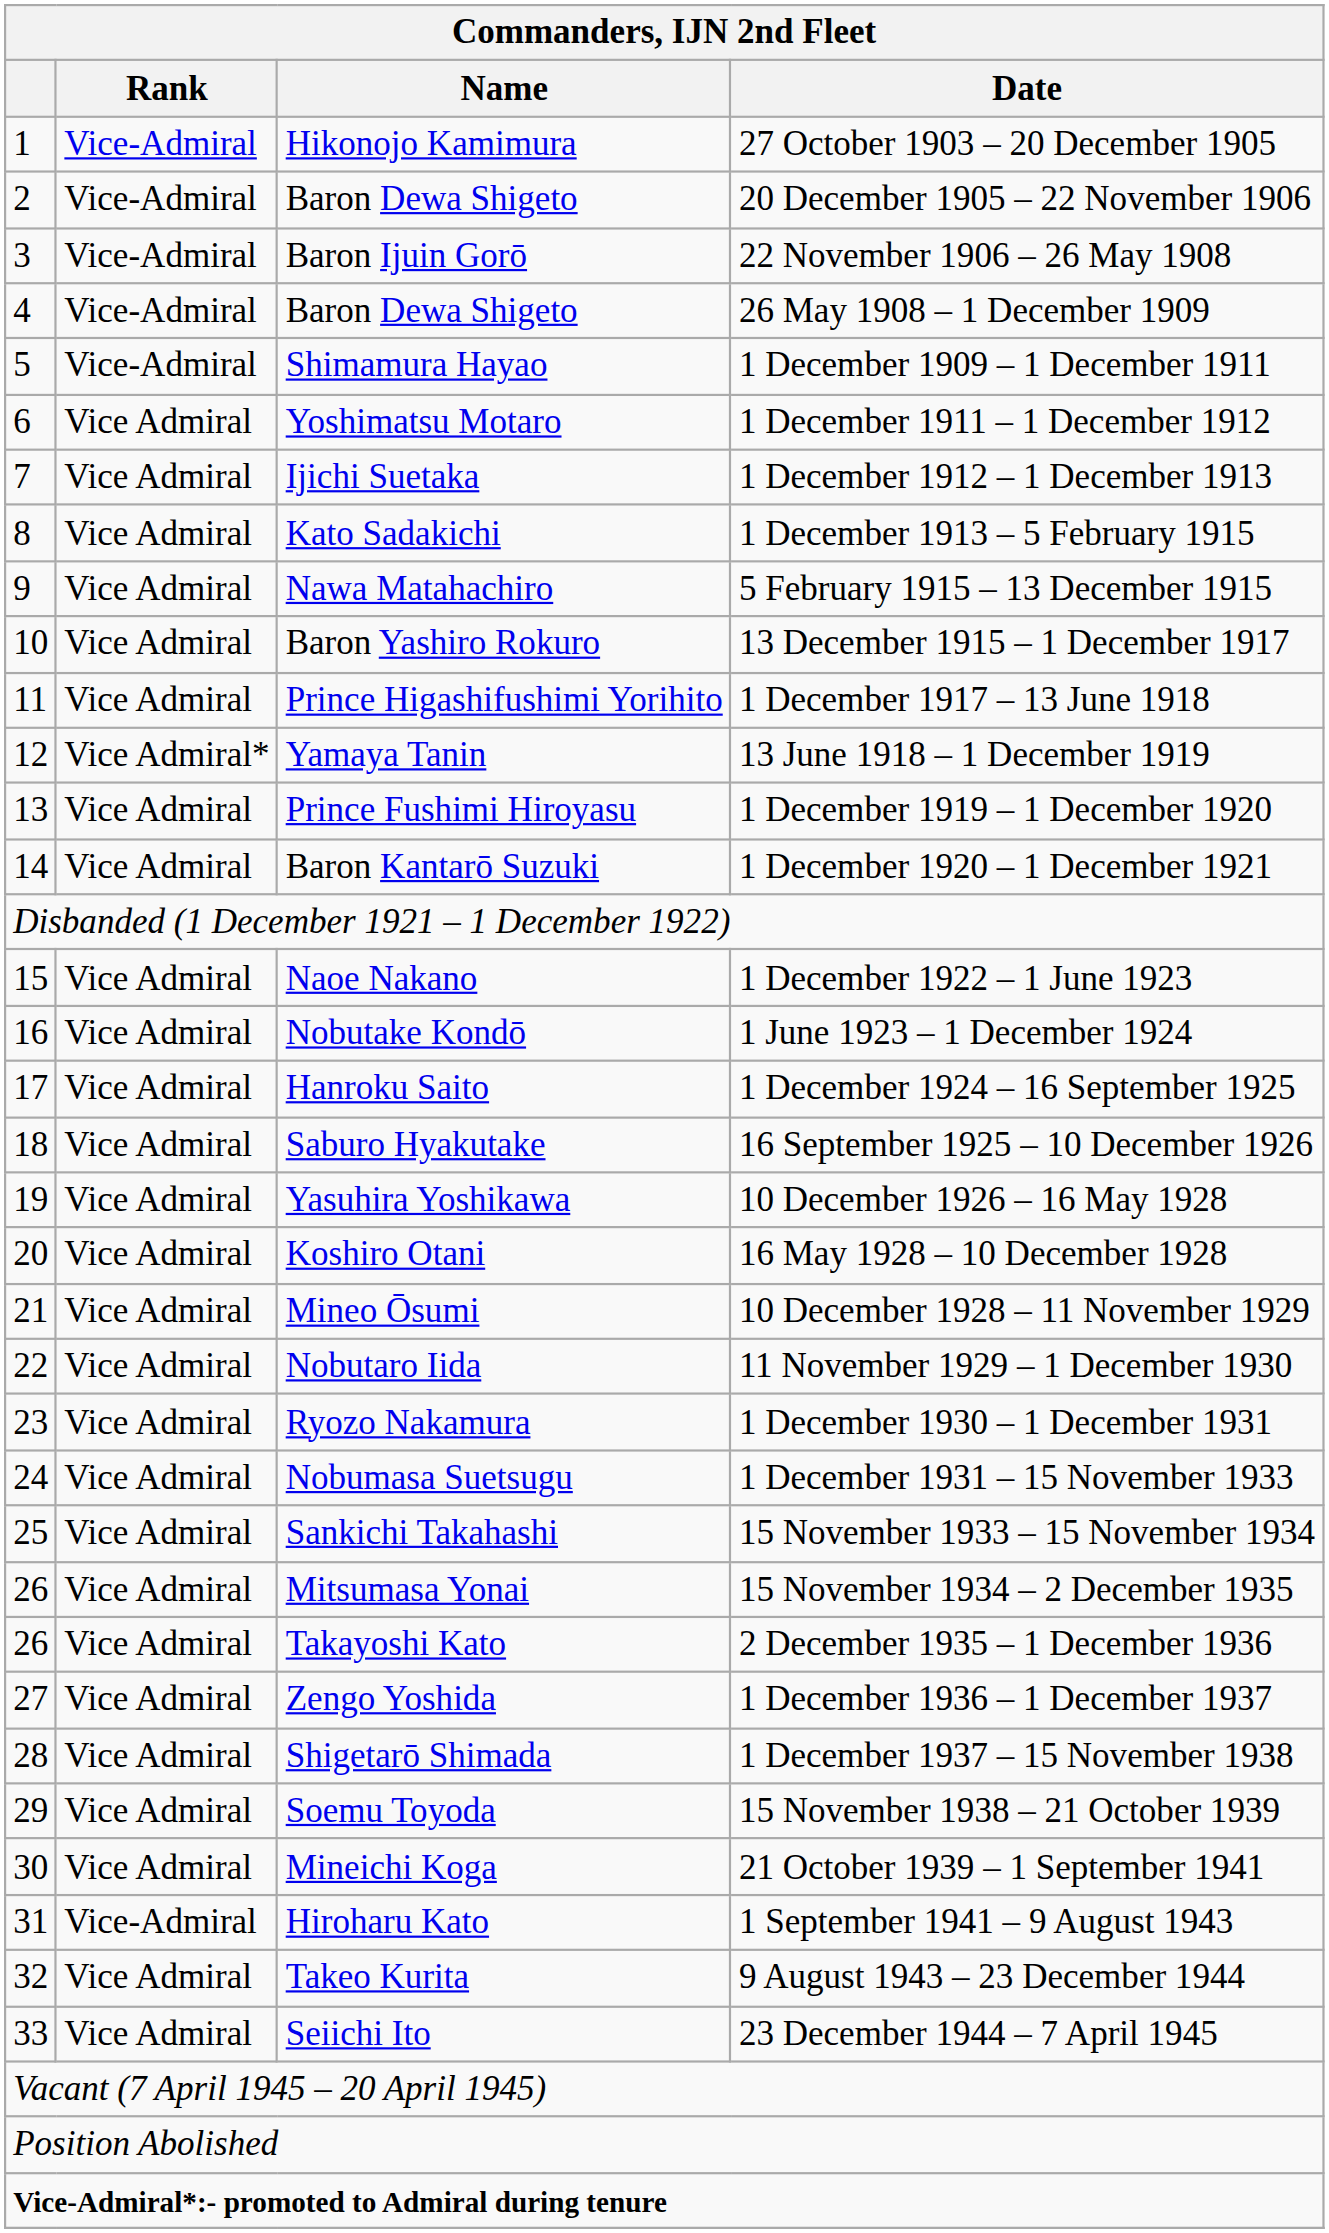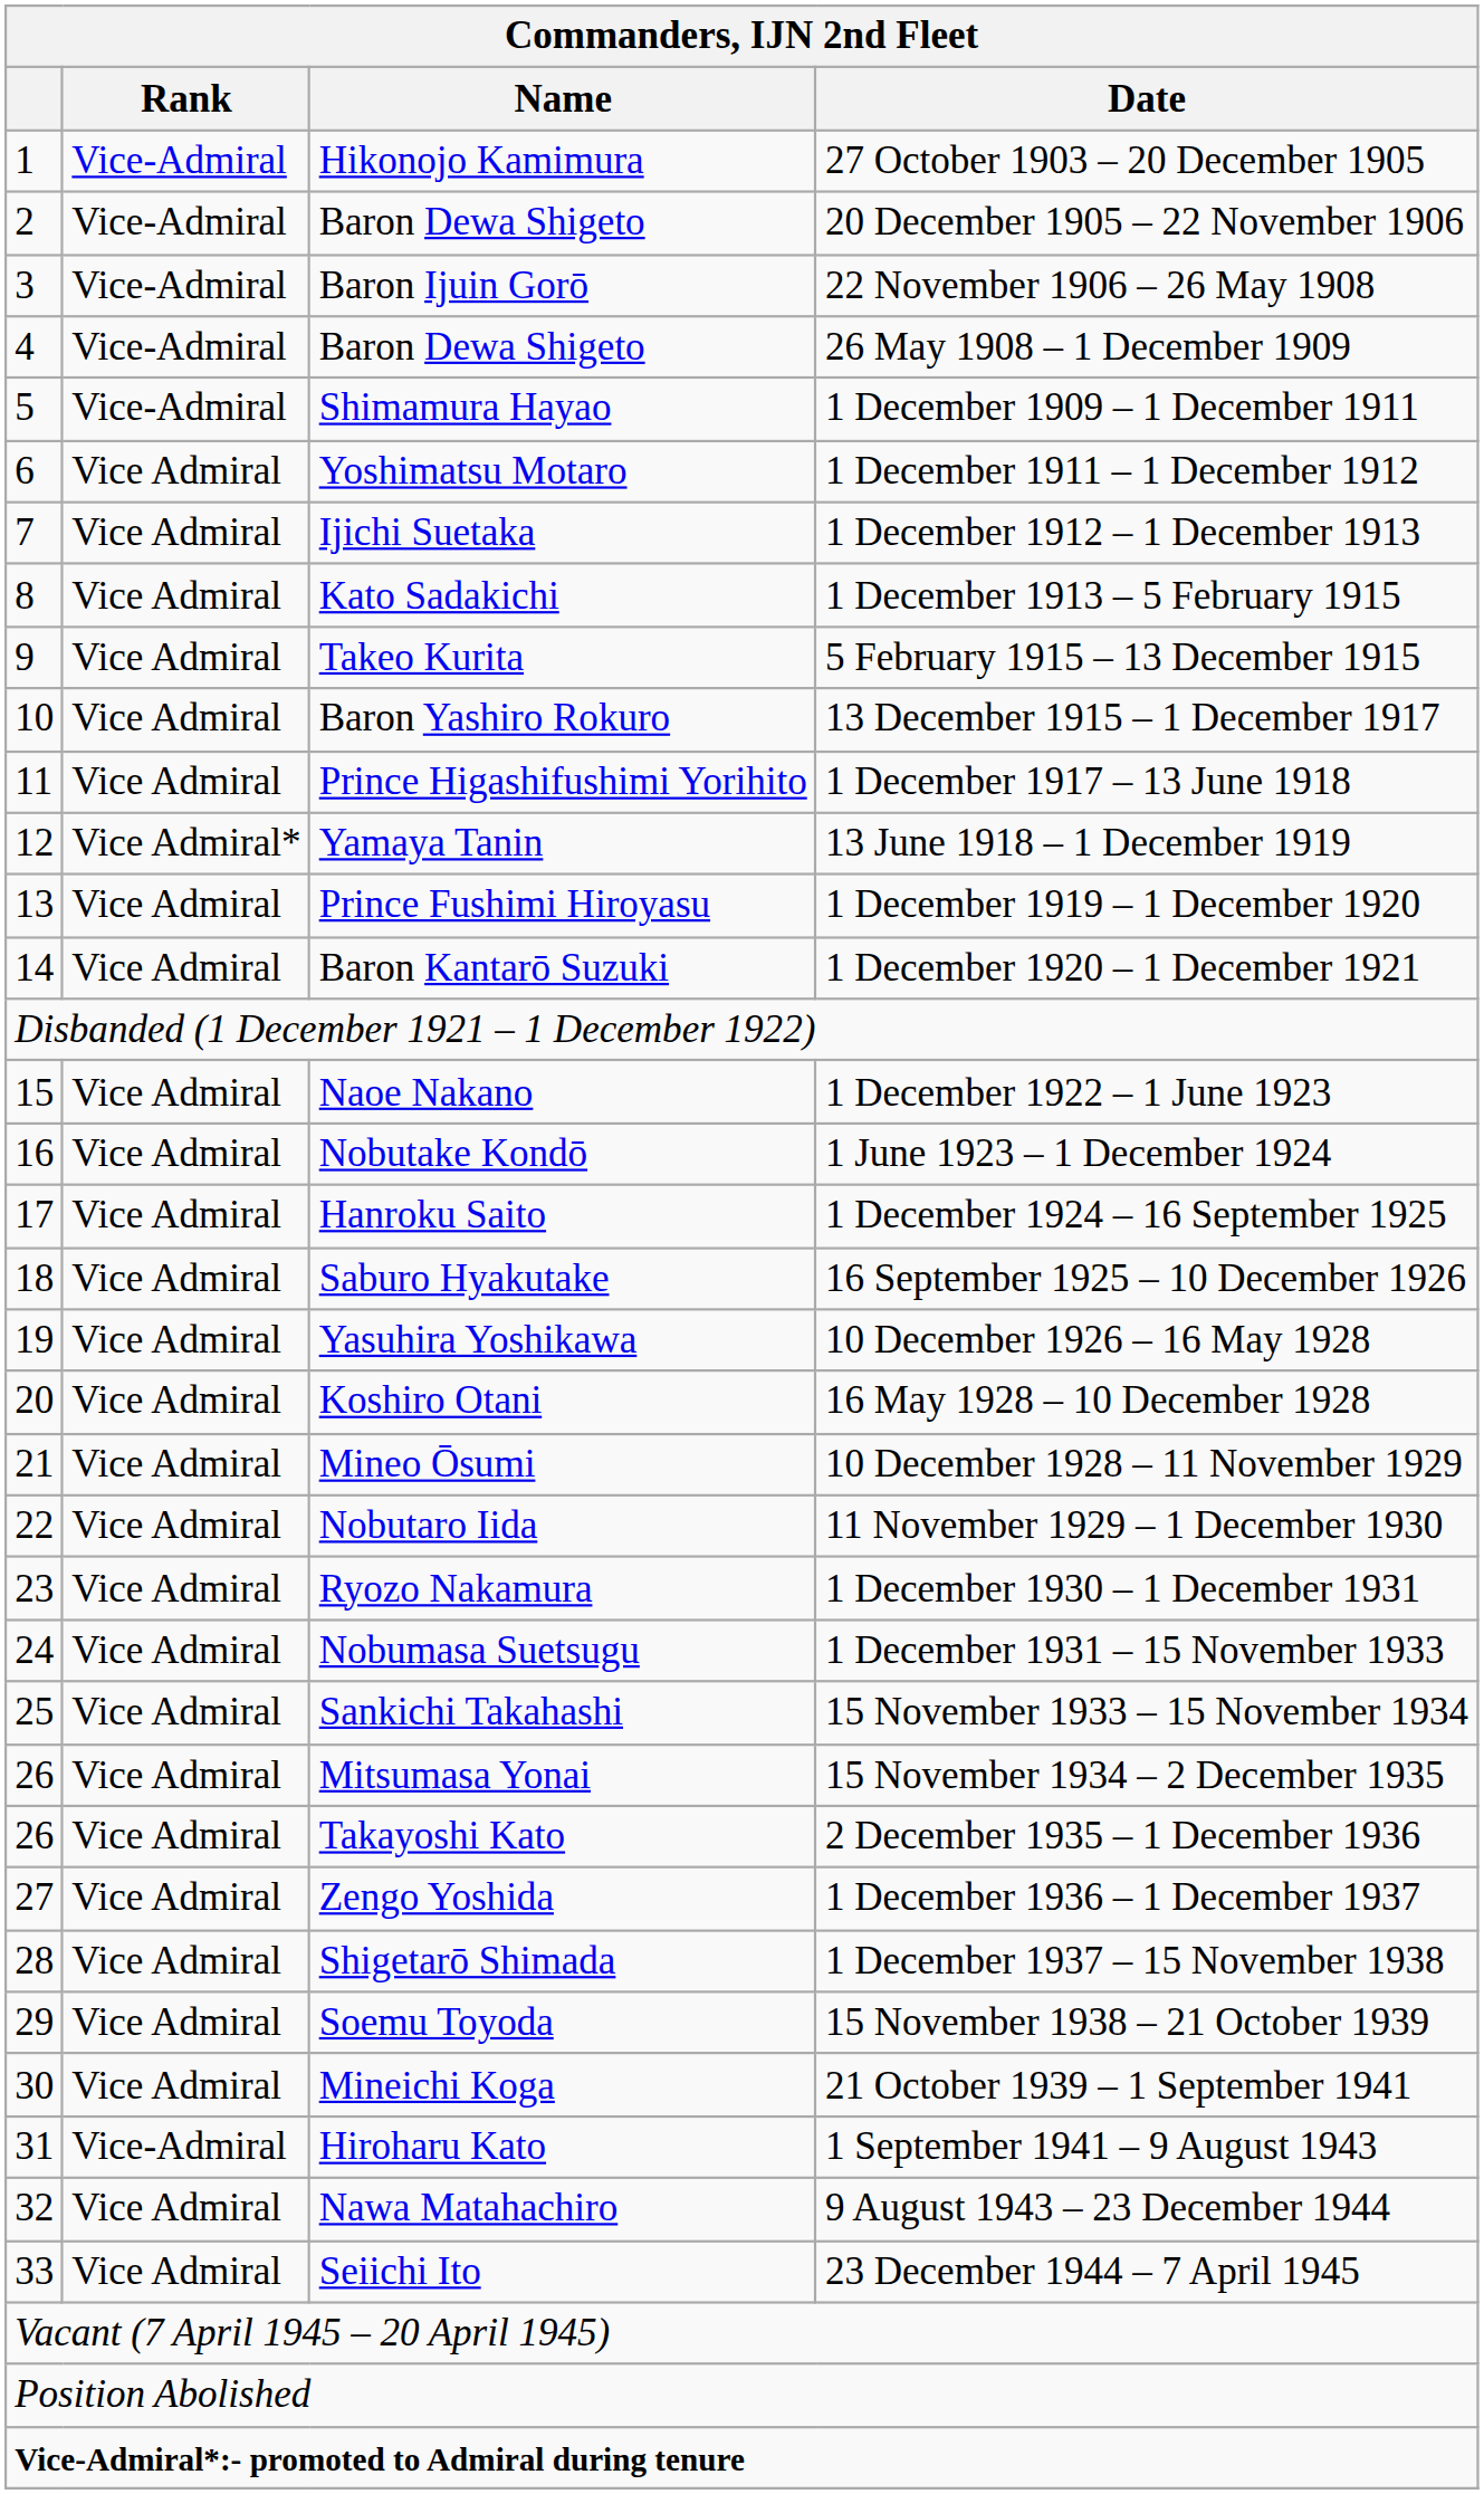5 February 1915 – 13 December 1915 | Name: Nawa Matahachiro -> Takeo Kurita
9 August 1943 – 23 December 1944 | Name: Takeo Kurita -> Nawa Matahachiro
